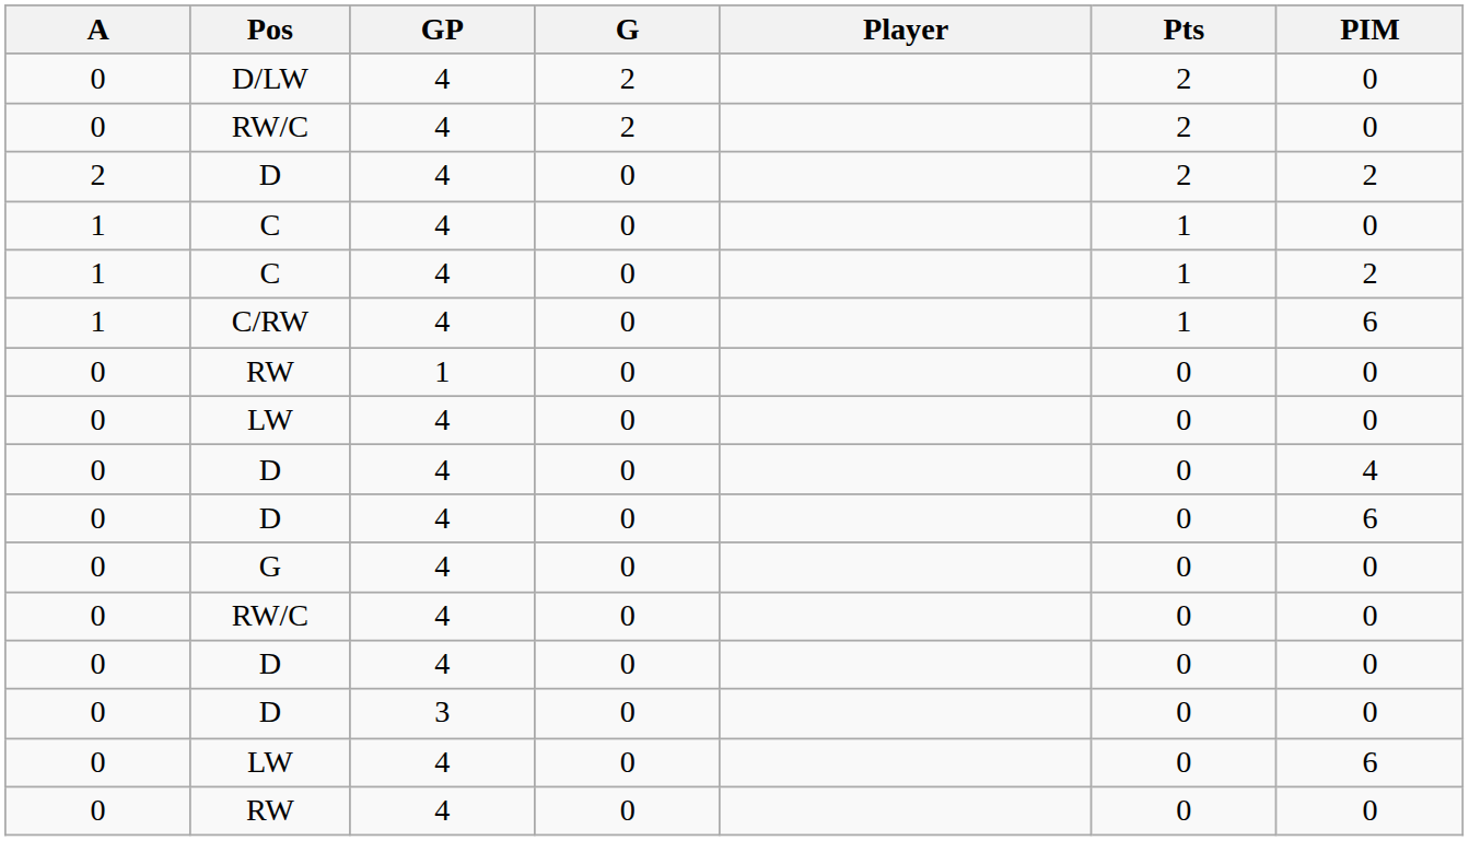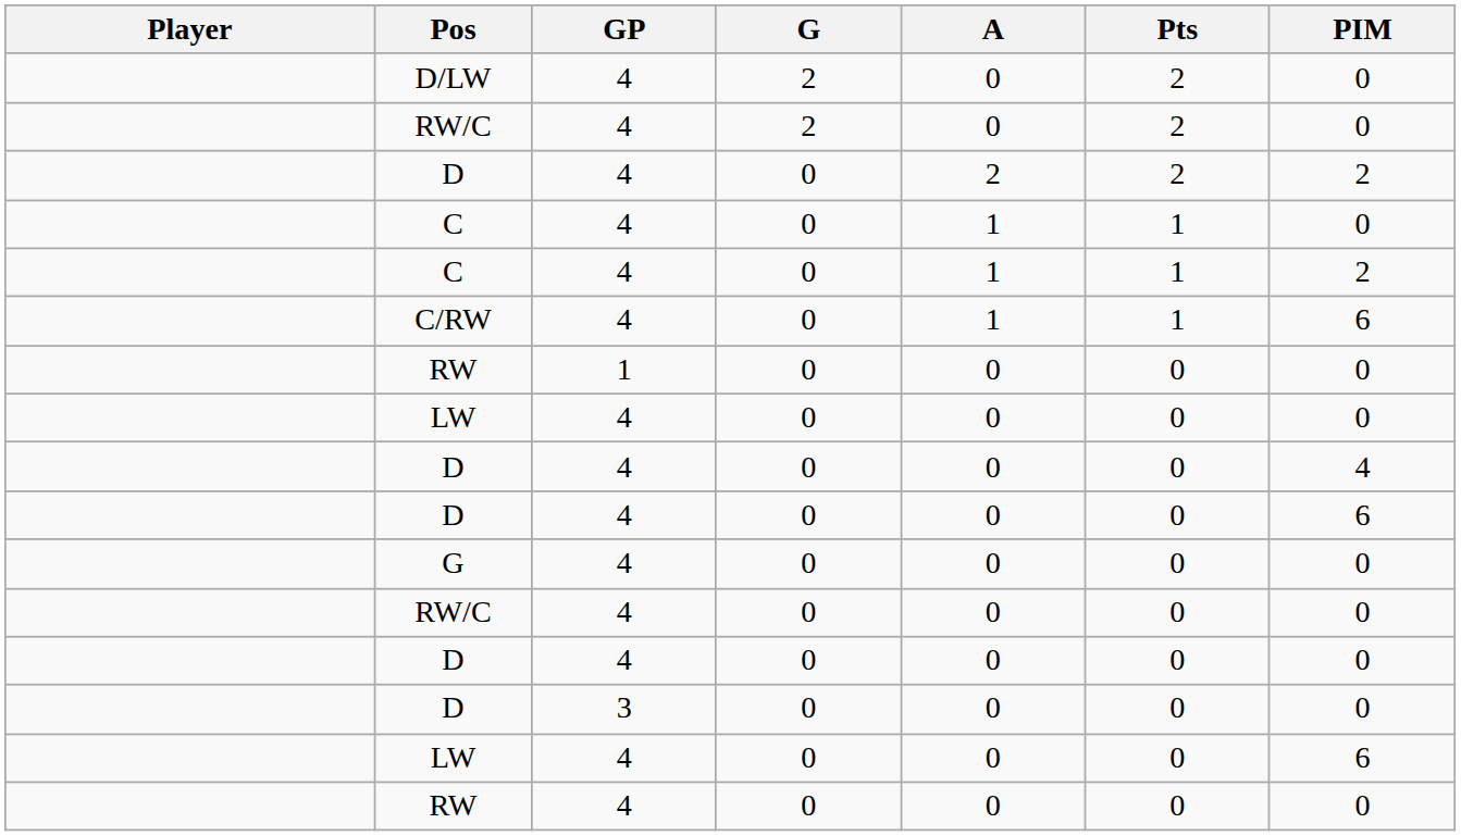columns swapped: Player <-> A
